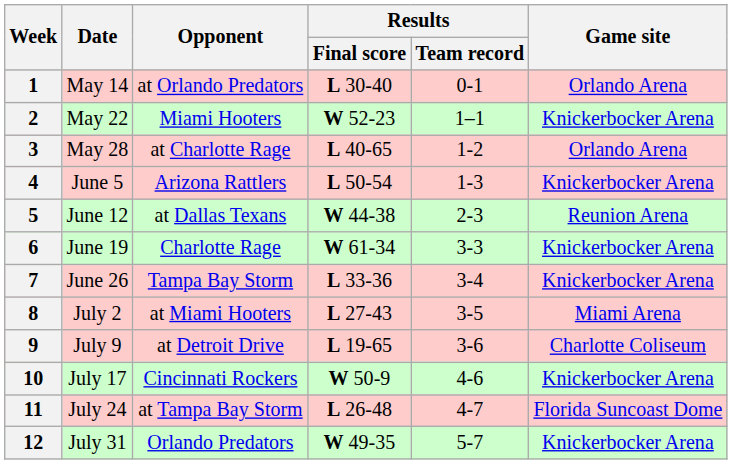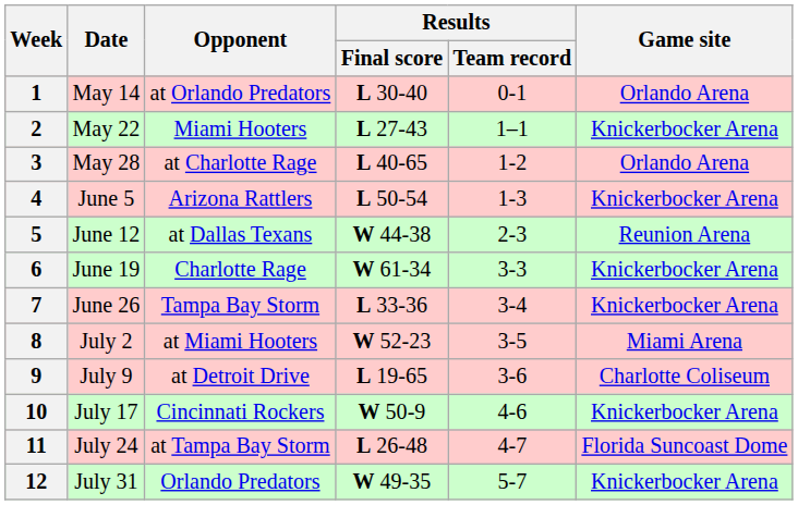2 | Results / Final score: W 52-23 -> L 27-43
8 | Results / Final score: L 27-43 -> W 52-23
